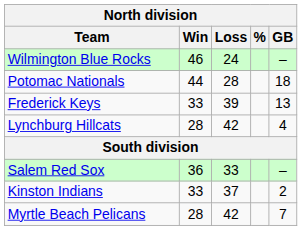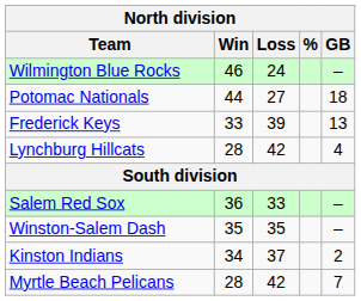Potomac Nationals | Loss: 28 -> 27
+ row: Winston-Salem Dash | 35 | 35 | –
Kinston Indians | Win: 33 -> 34
